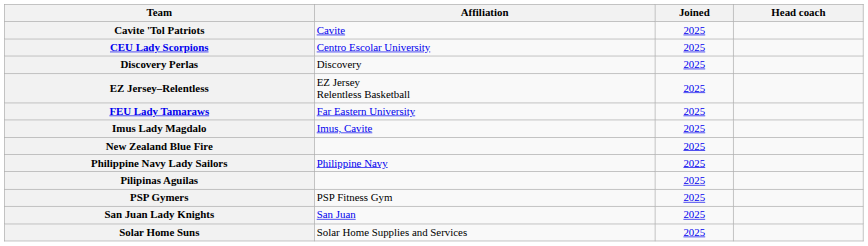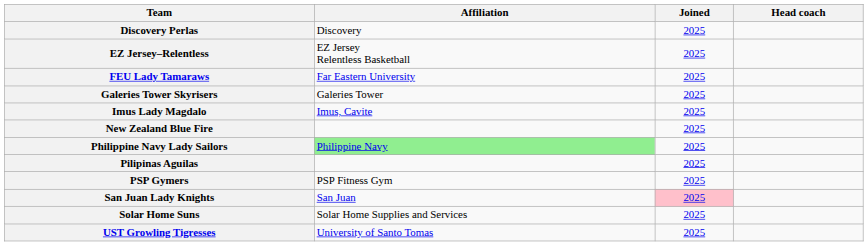- row: Cavite 'Tol Patriots | Cavite | 2025
- row: CEU Lady Scorpions | Centro Escolar University | 2025
+ row: Galeries Tower Skyrisers | Galeries Tower | 2025
Philippine Navy Lady Sailors | Affiliation: no background -> lightgreen background
San Juan Lady Knights | Joined: no background -> pink background
+ row: UST Growling Tigresses | University of Santo Tomas | 2025
